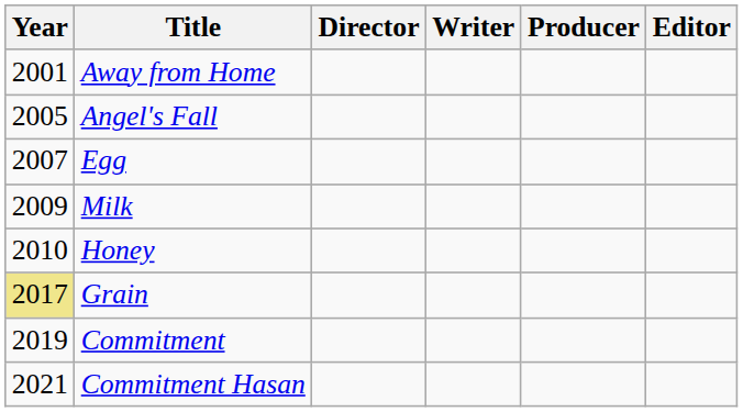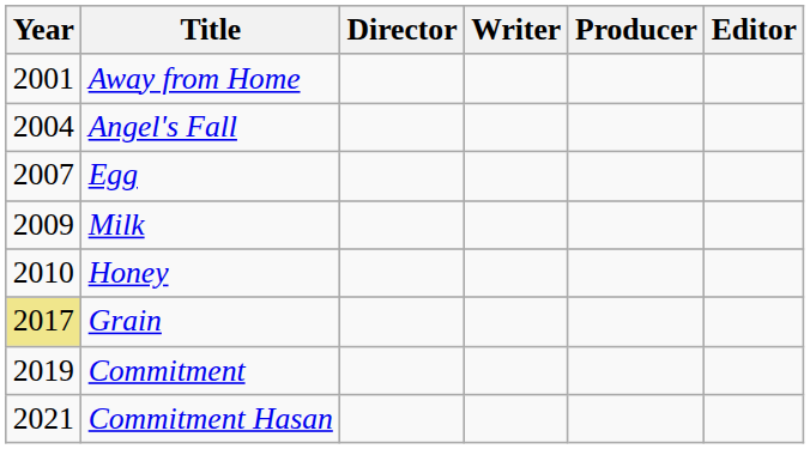Angel's Fall | Year: 2005 -> 2004
